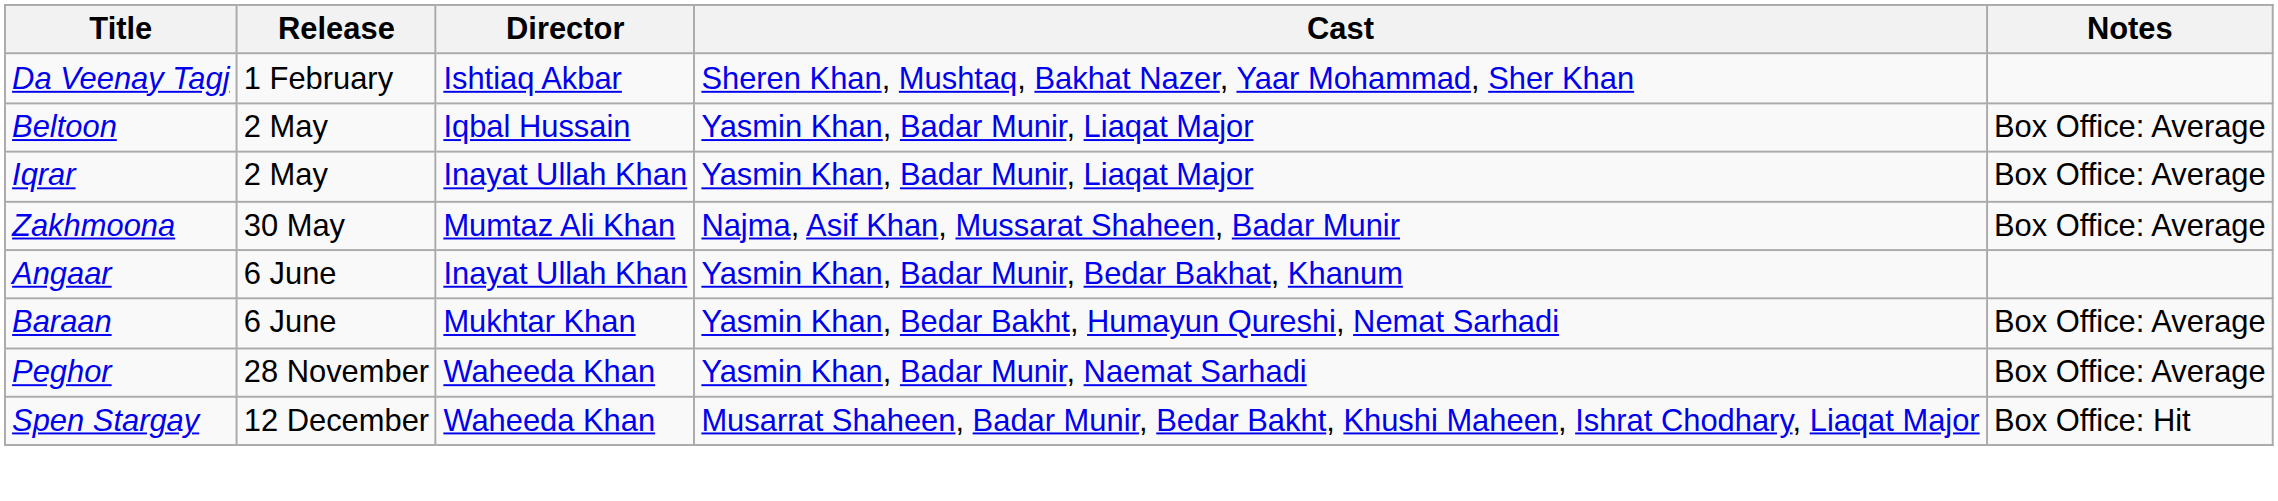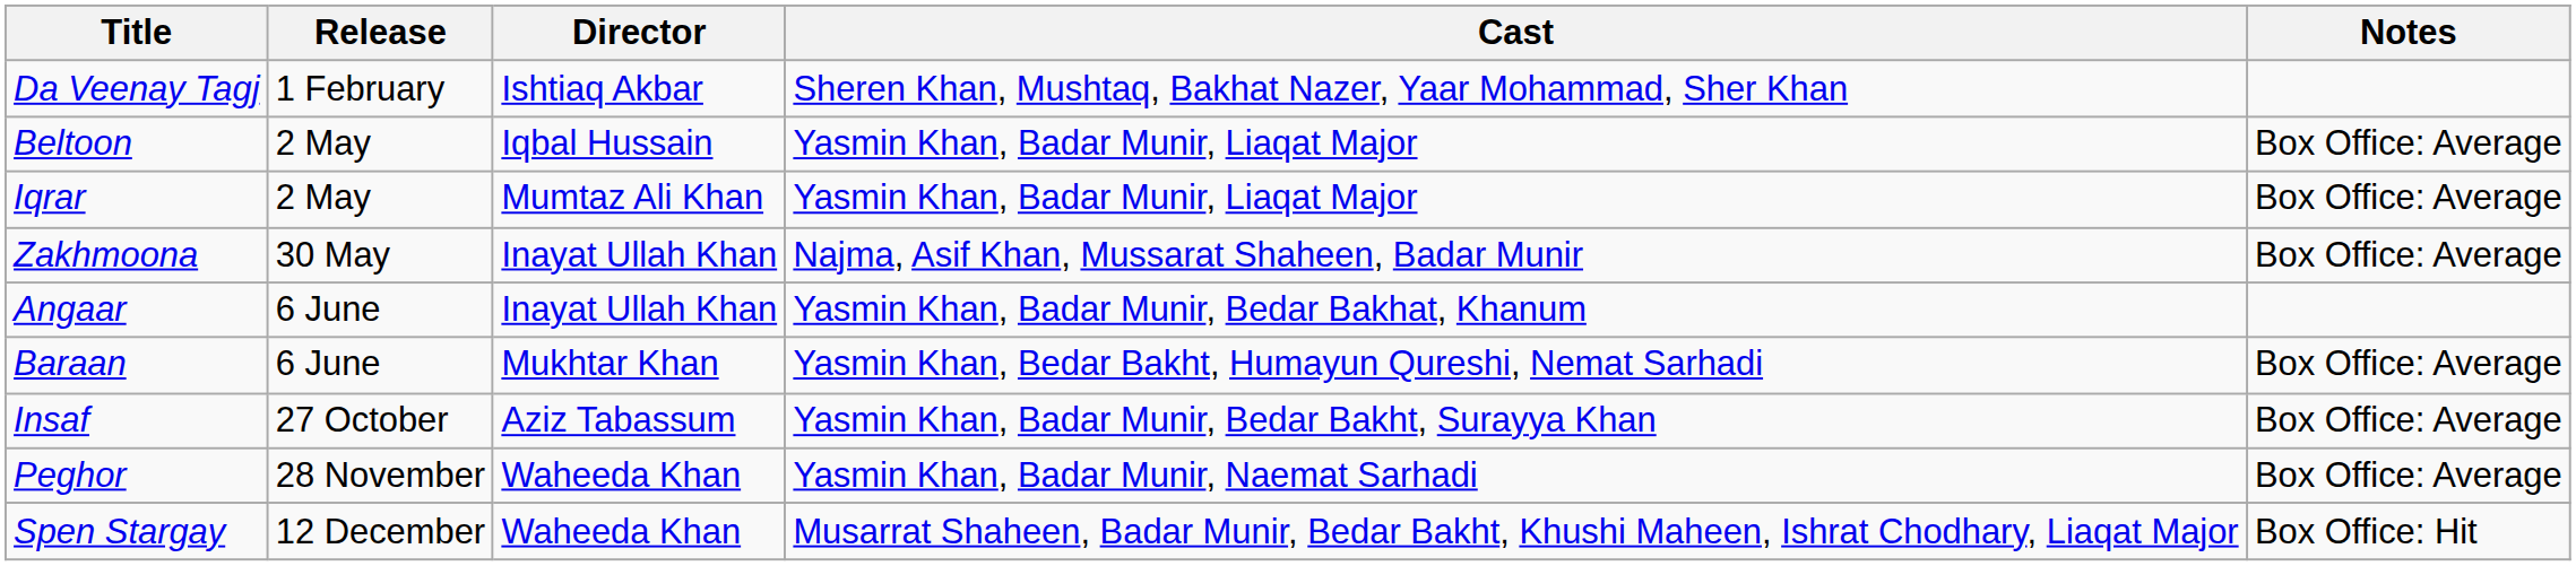Iqrar | Director: Inayat Ullah Khan -> Mumtaz Ali Khan
Zakhmoona | Director: Mumtaz Ali Khan -> Inayat Ullah Khan
+ row: Insaf | 27 October | Aziz Tabassum | Yasmin Khan, Badar Munir, Bedar Bakht, Surayya Khan | Box Office: Average
